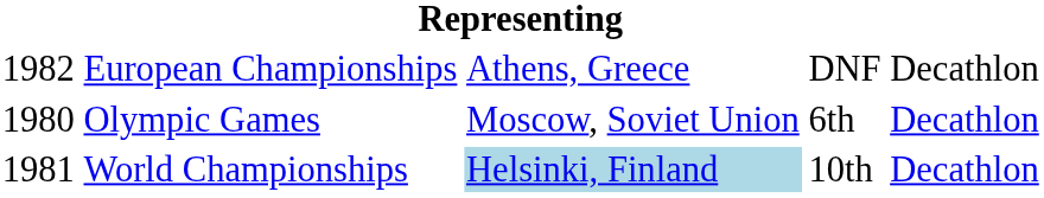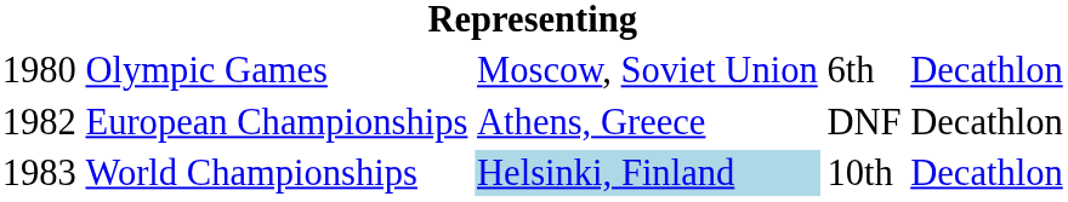rows swapped: Olympic Games <-> European Championships
World Championships | column 1: 1981 -> 1983
